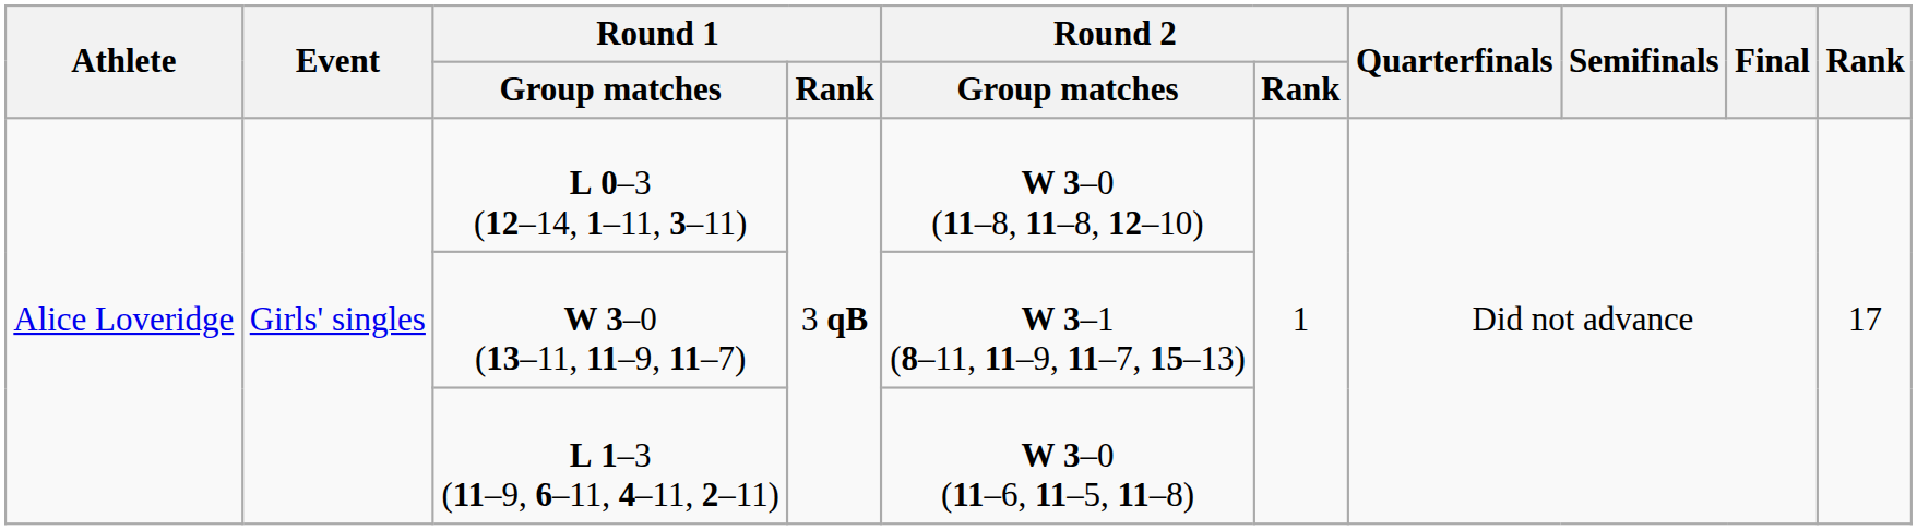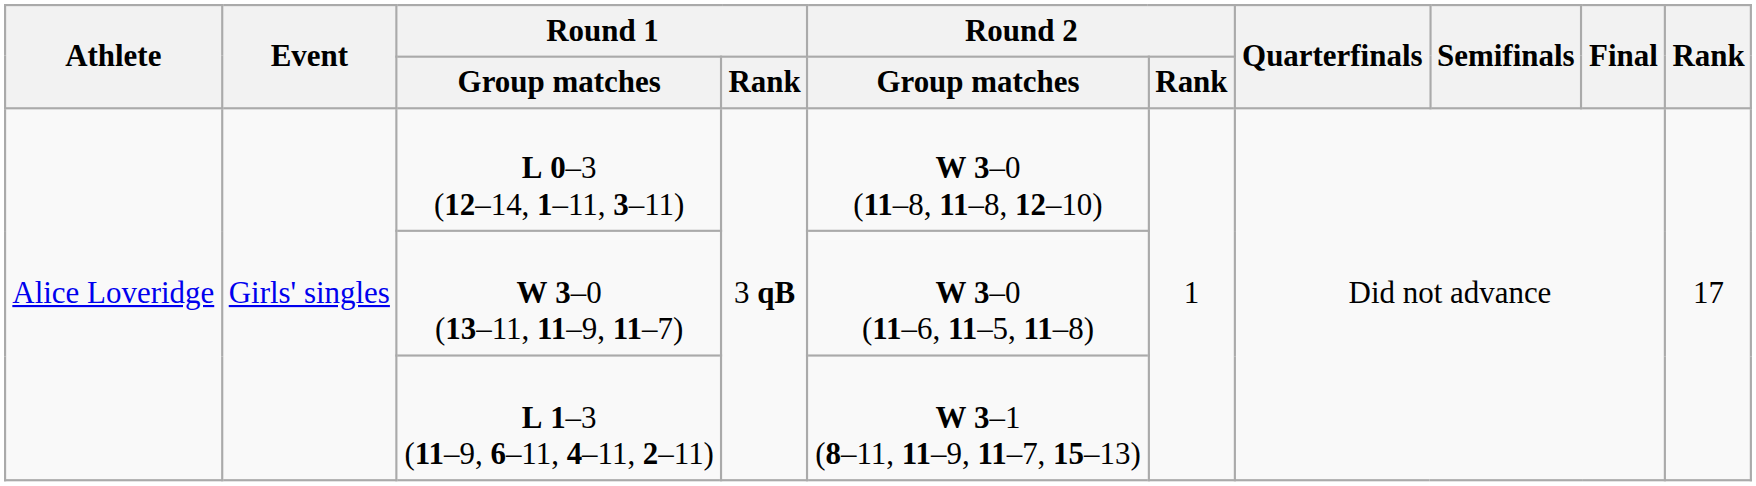W 3–0 (13–11, 11–9, 11–7) | Round 2 / Group matches: W 3–1 (8–11, 11–9, 11–7, 15–13) -> W 3–0 (11–6, 11–5, 11–8)
L 1–3 (11–9, 6–11, 4–11, 2–11) | Round 2 / Group matches: W 3–0 (11–6, 11–5, 11–8) -> W 3–1 (8–11, 11–9, 11–7, 15–13)
